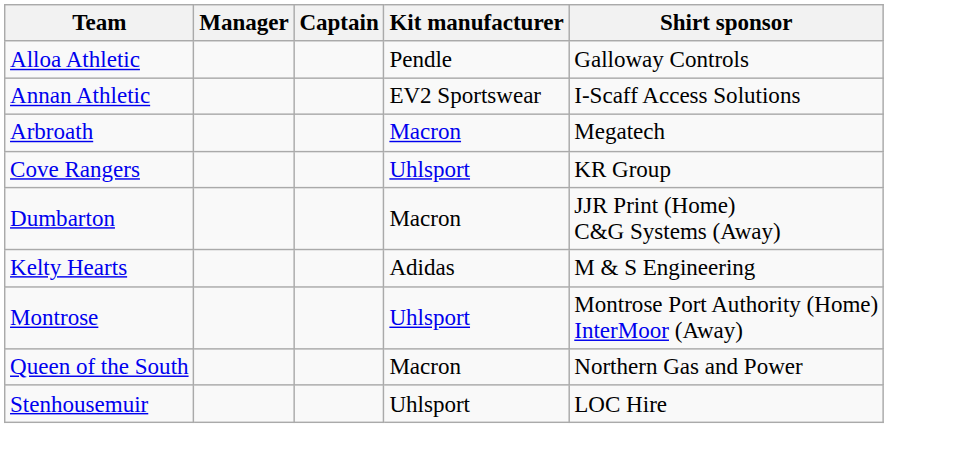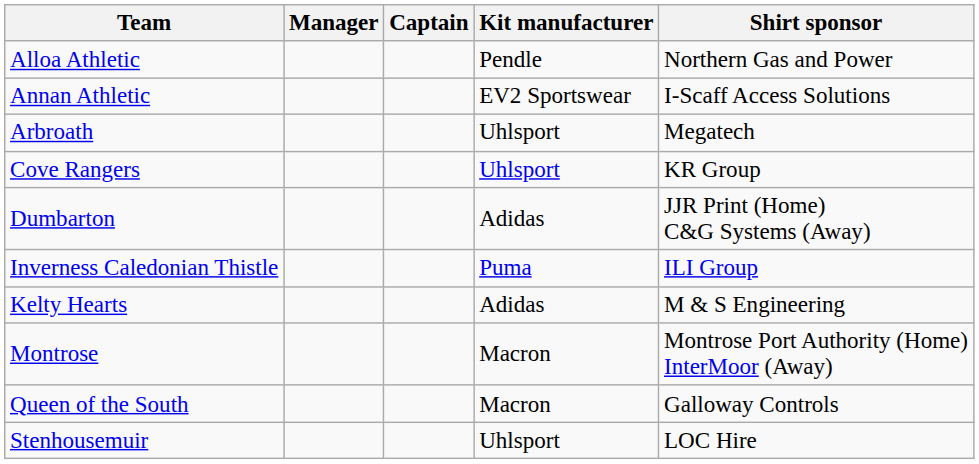Alloa Athletic | Shirt sponsor: Galloway Controls -> Northern Gas and Power
Arbroath | Kit manufacturer: Macron -> Uhlsport
Dumbarton | Kit manufacturer: Macron -> Adidas
+ row: Inverness Caledonian Thistle | Puma | ILI Group
Montrose | Kit manufacturer: Uhlsport -> Macron
Queen of the South | Shirt sponsor: Northern Gas and Power -> Galloway Controls
